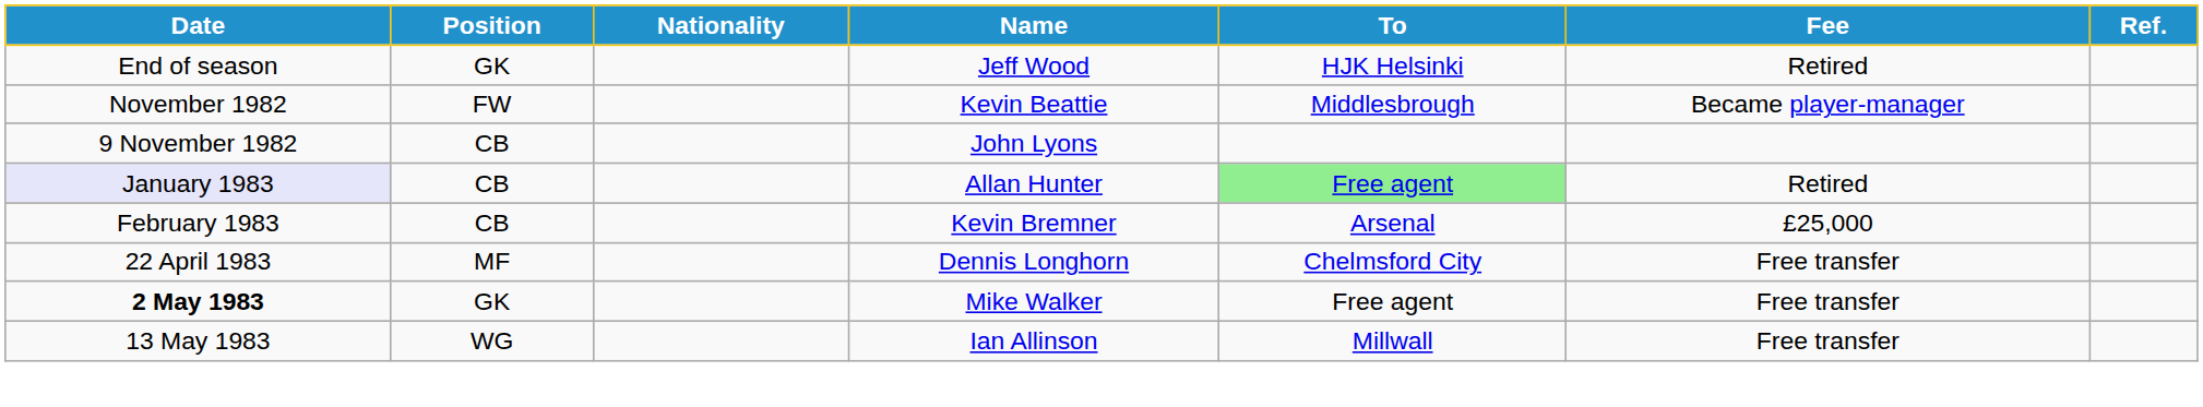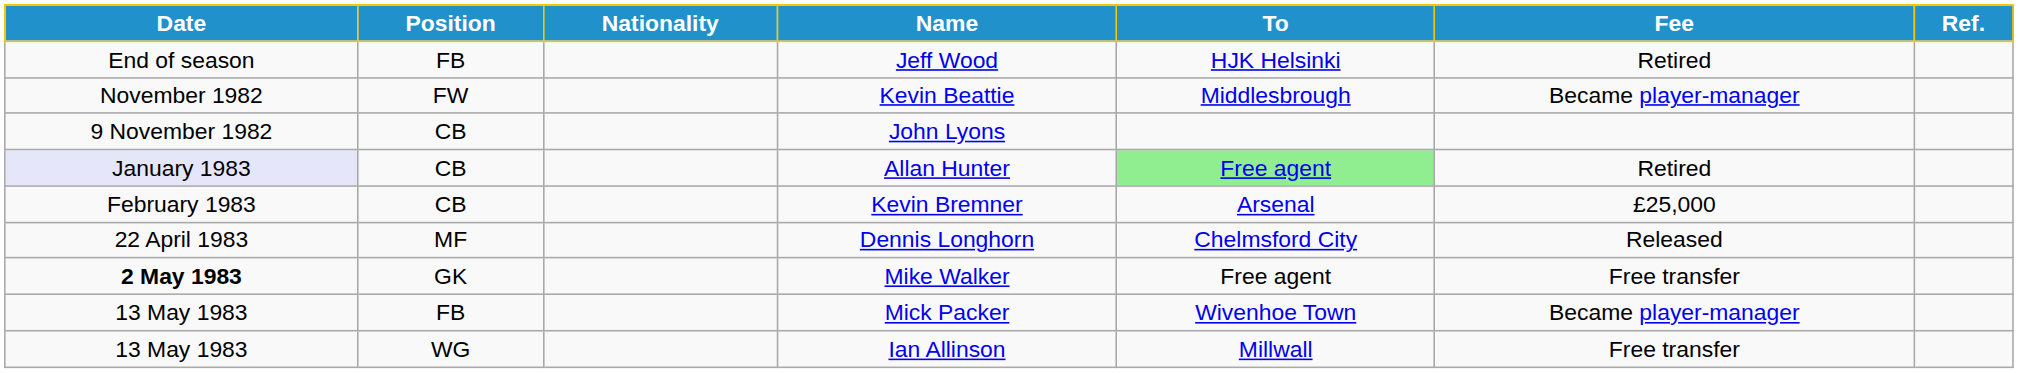Jeff Wood | Position: GK -> FB
Dennis Longhorn | Fee: Free transfer -> Released
+ row: 13 May 1983 | FB | Mick Packer | Wivenhoe Town | Became player-manager
